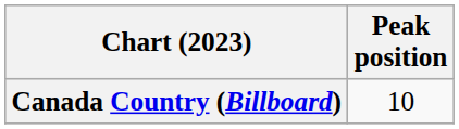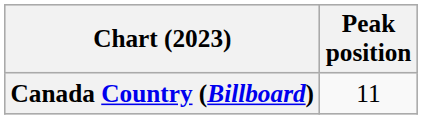Canada Country (Billboard) | Peak position: 10 -> 11
